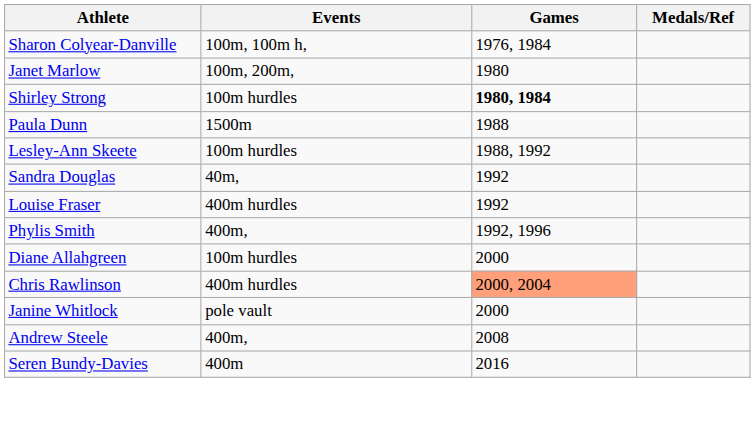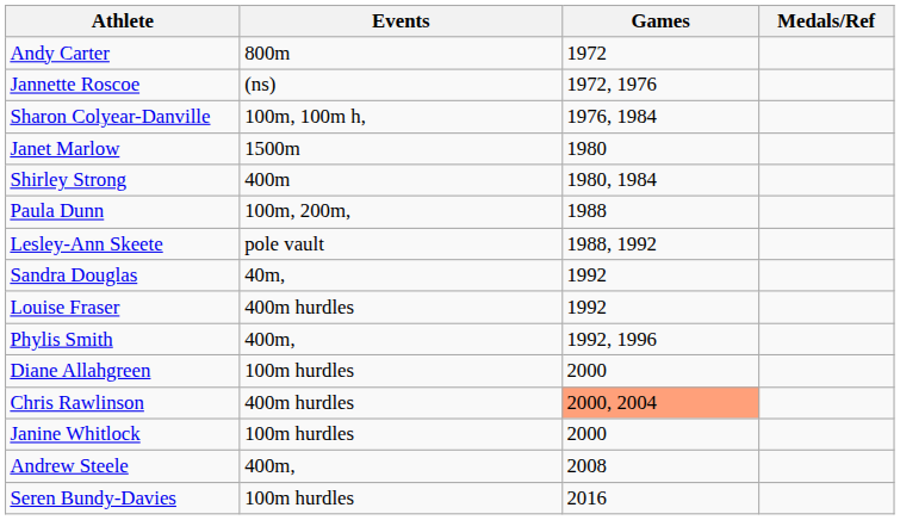+ row: Andy Carter | 800m | 1972
+ row: Jannette Roscoe | (ns) | 1972, 1976
Janet Marlow | Events: 100m, 200m, -> 1500m
Shirley Strong | Events: 100m hurdles -> 400m
Shirley Strong | Games: bold -> normal
Paula Dunn | Events: 1500m -> 100m, 200m,
Lesley-Ann Skeete | Events: 100m hurdles -> pole vault
Janine Whitlock | Events: pole vault -> 100m hurdles
Seren Bundy-Davies | Events: 400m -> 100m hurdles
